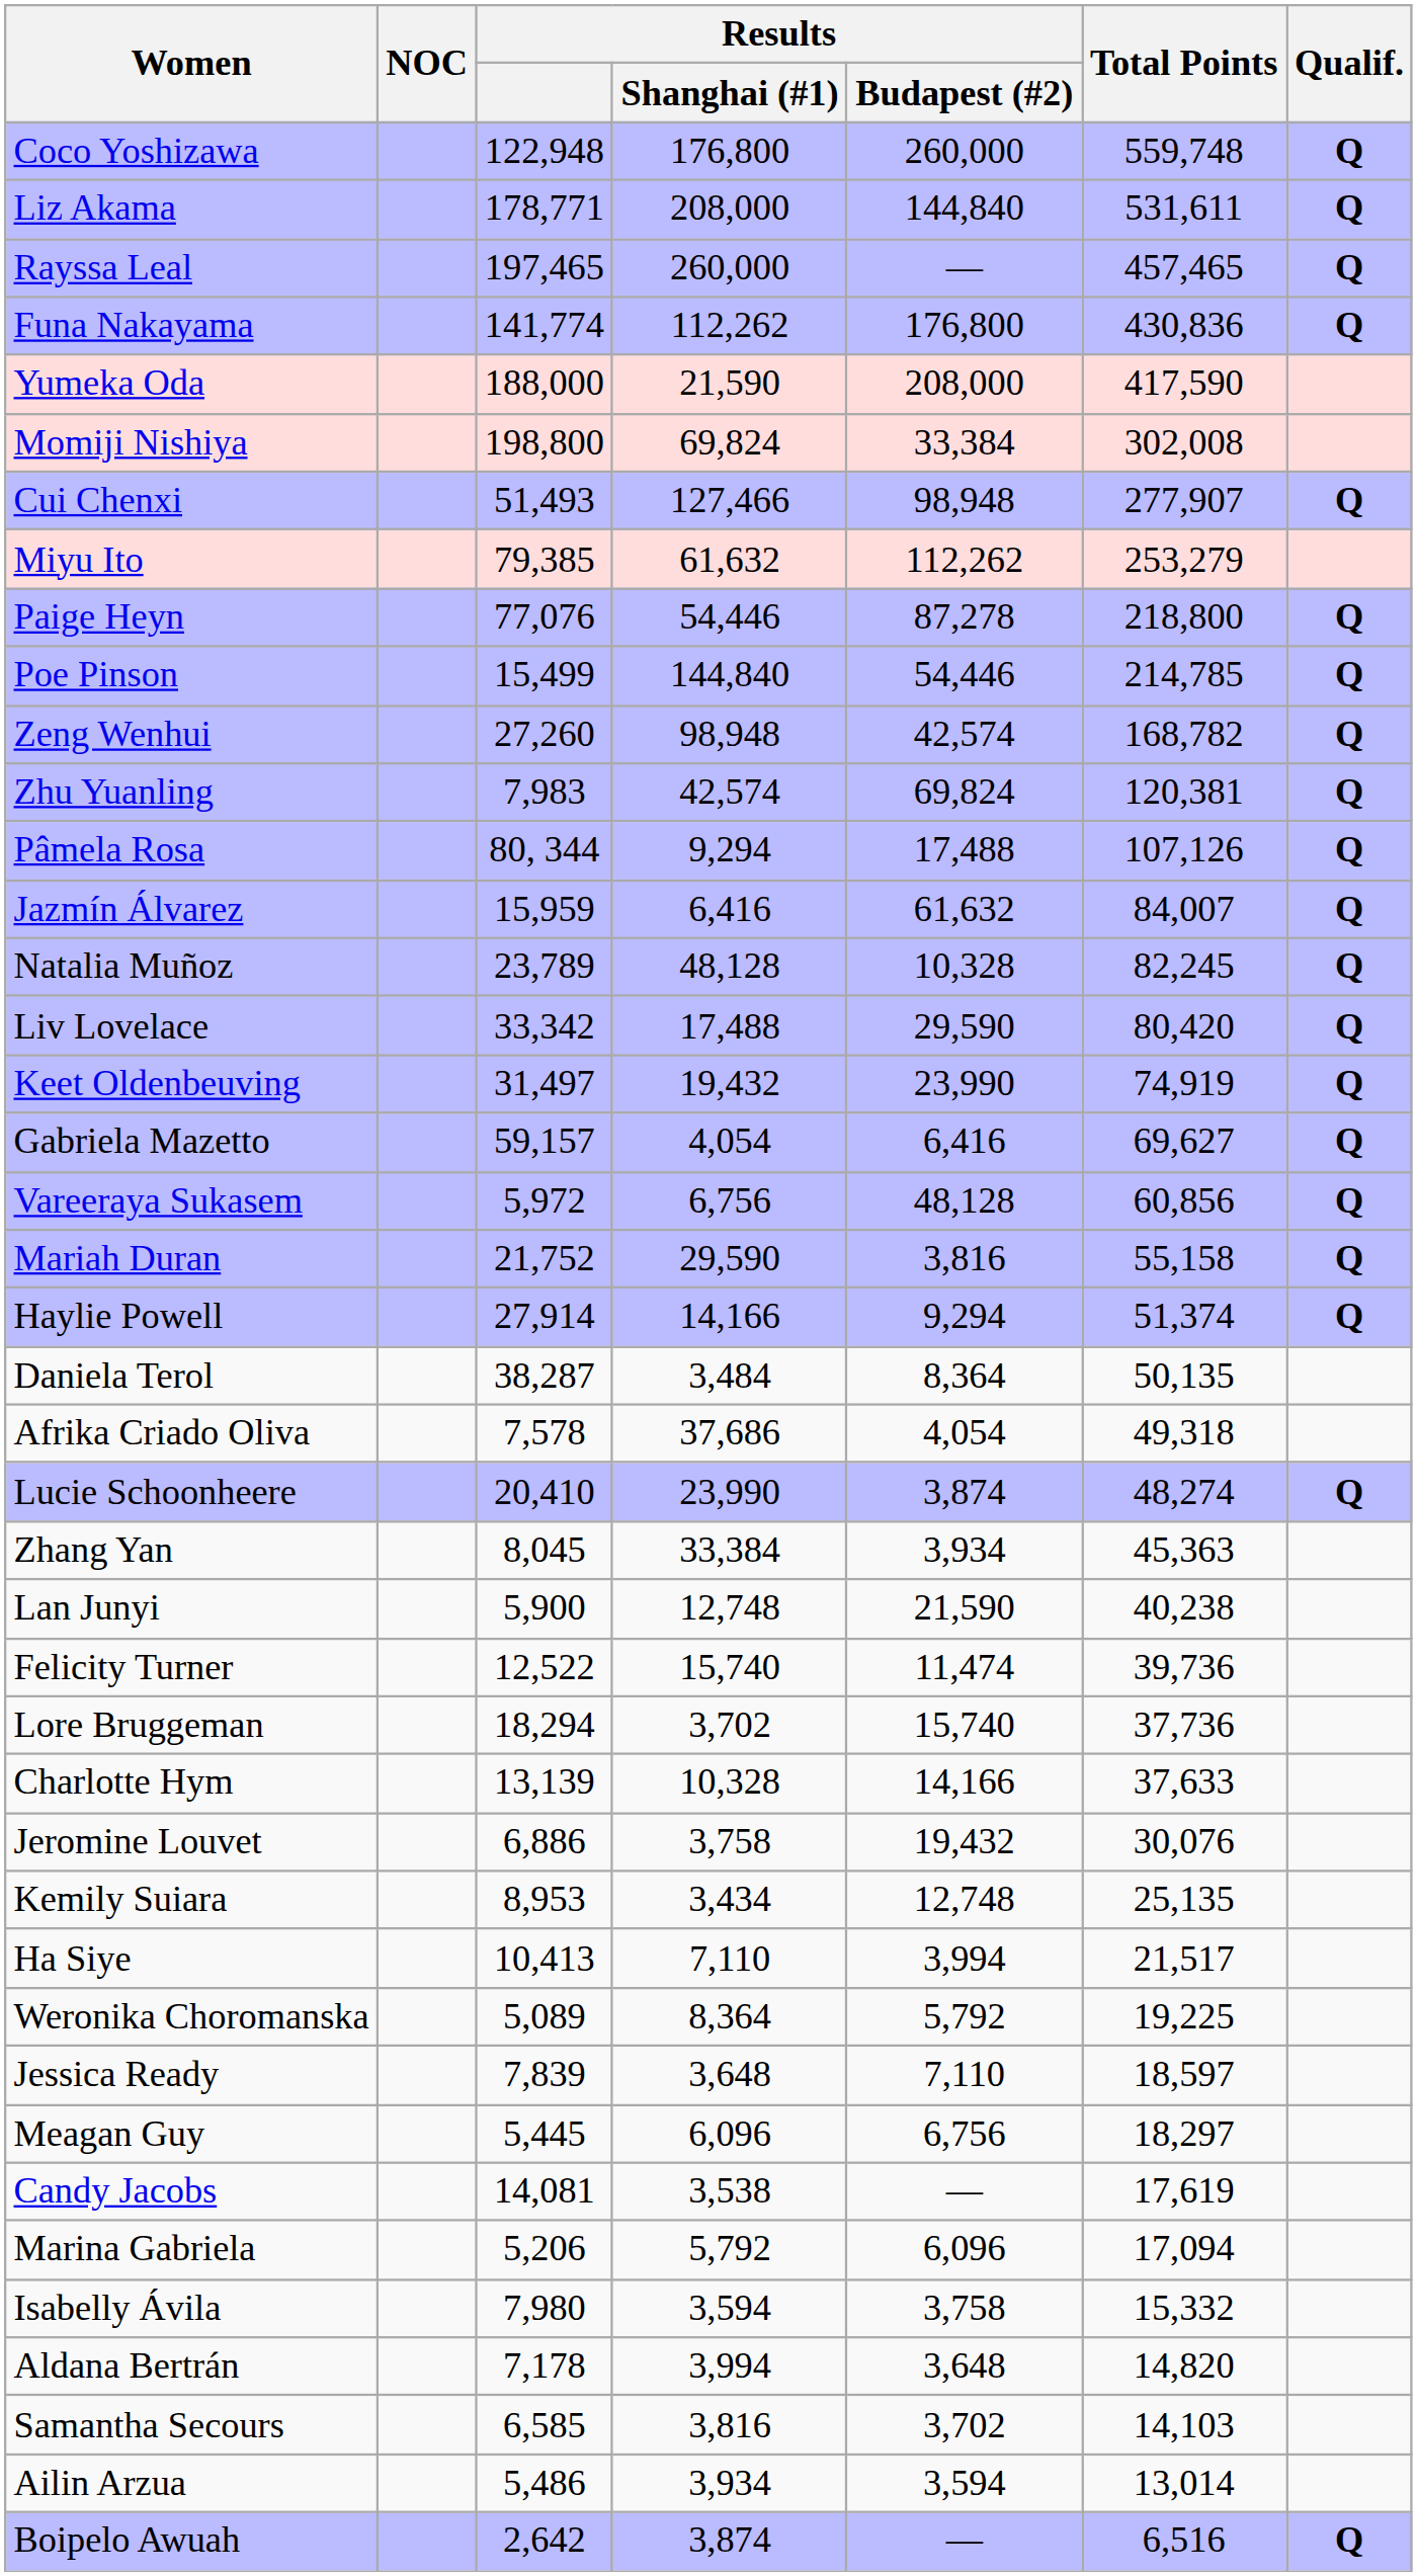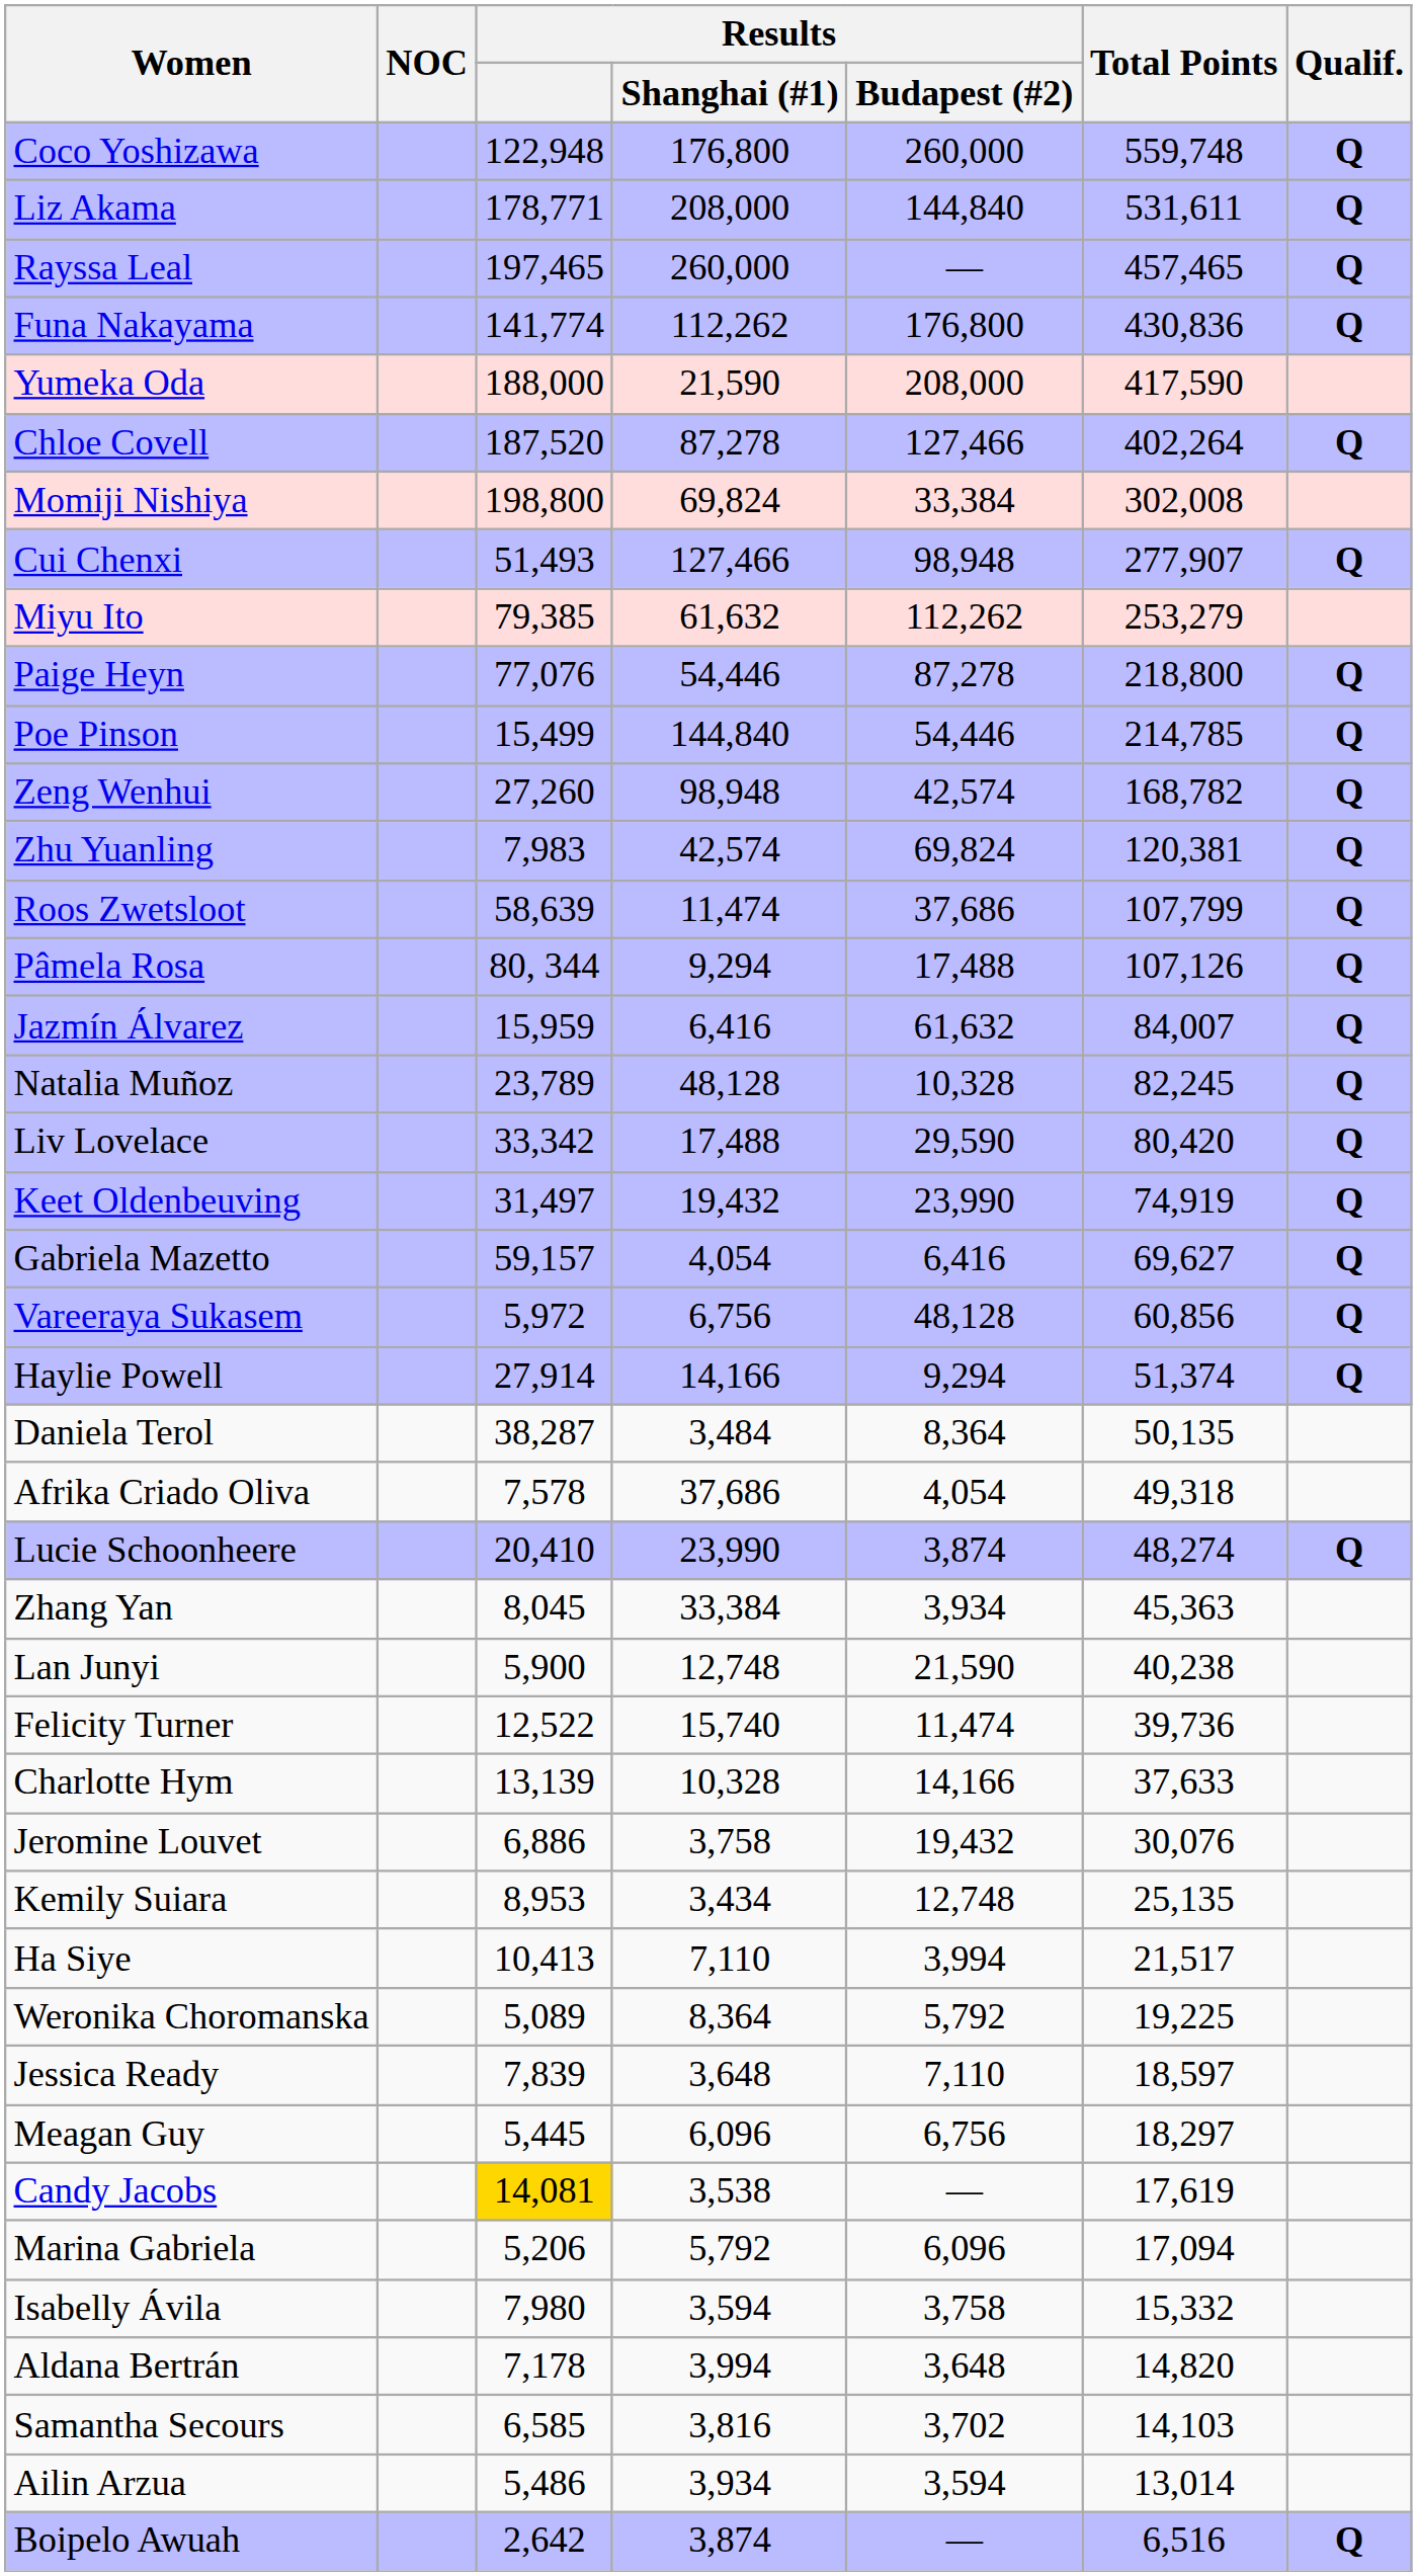+ row: Chloe Covell | 187,520 | 87,278 | 127,466 | 402,264 | Q
+ row: Roos Zwetsloot | 58,639 | 11,474 | 37,686 | 107,799 | Q
- row: Mariah Duran | 21,752 | 29,590 | 3,816 | 55,158 | Q
- row: Lore Bruggeman | 18,294 | 3,702 | 15,740 | 37,736
Candy Jacobs | Results: no background -> gold background
